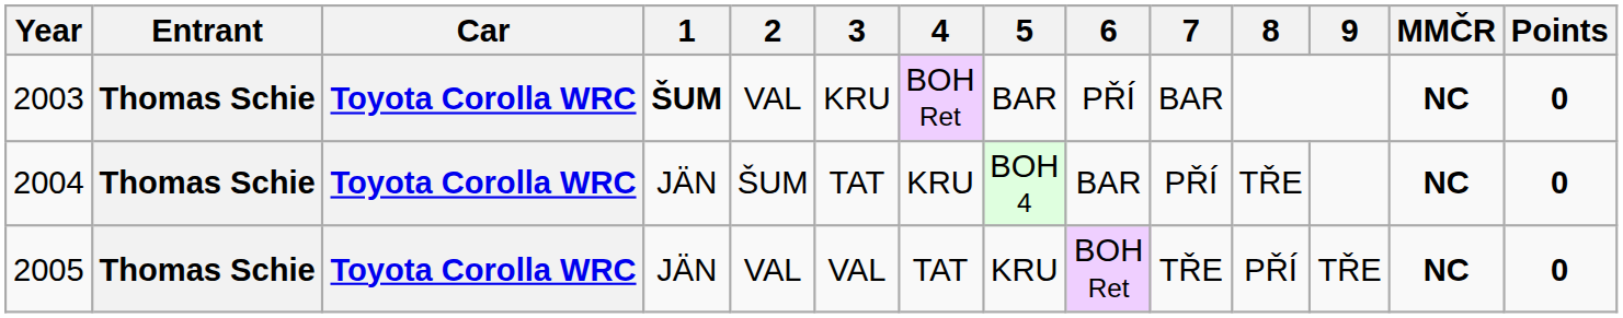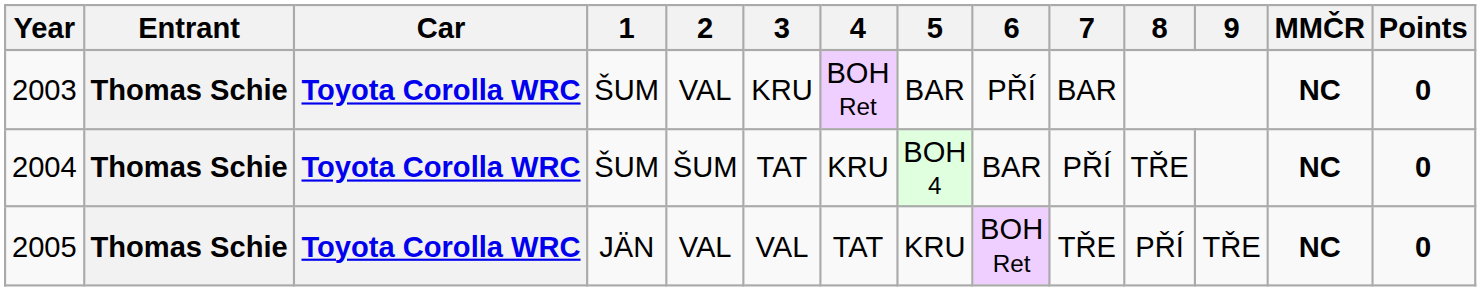2003 | 1: bold -> normal
2004 | 1: JÄN -> ŠUM
